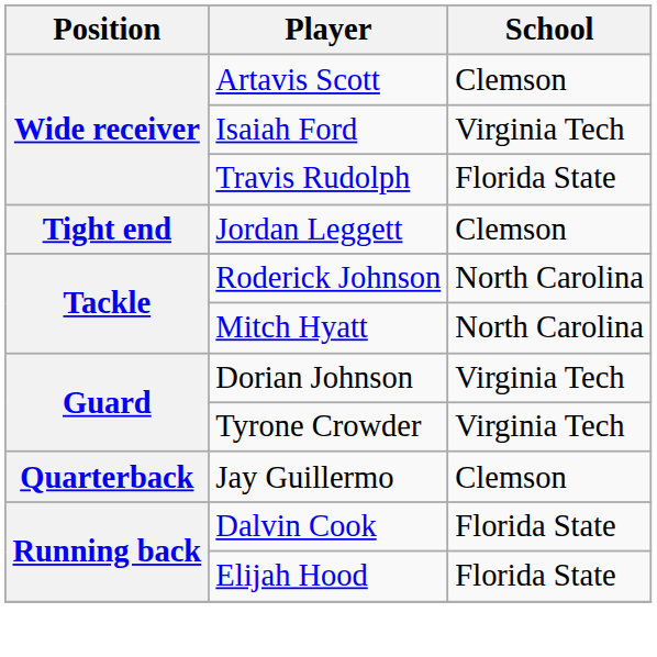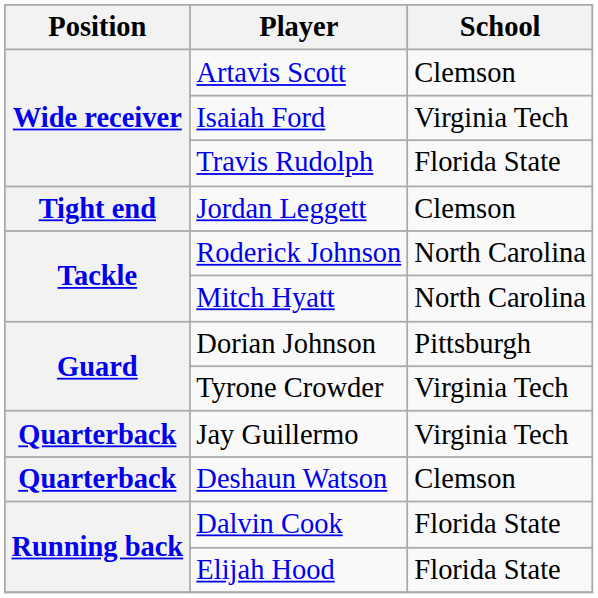Dorian Johnson | School: Virginia Tech -> Pittsburgh
Jay Guillermo | School: Clemson -> Virginia Tech
+ row: Quarterback | Deshaun Watson | Clemson
